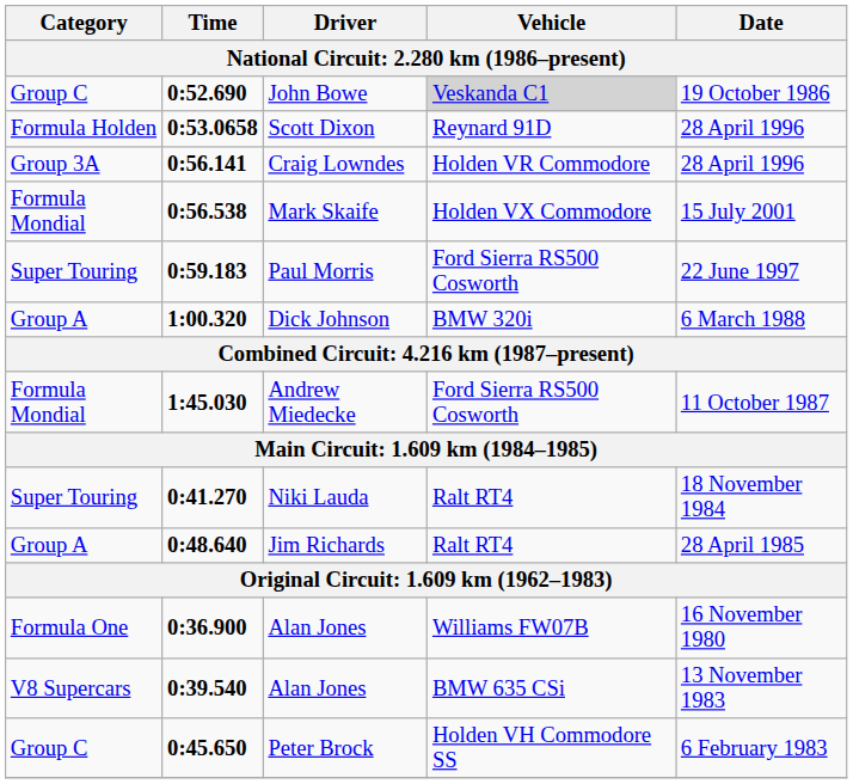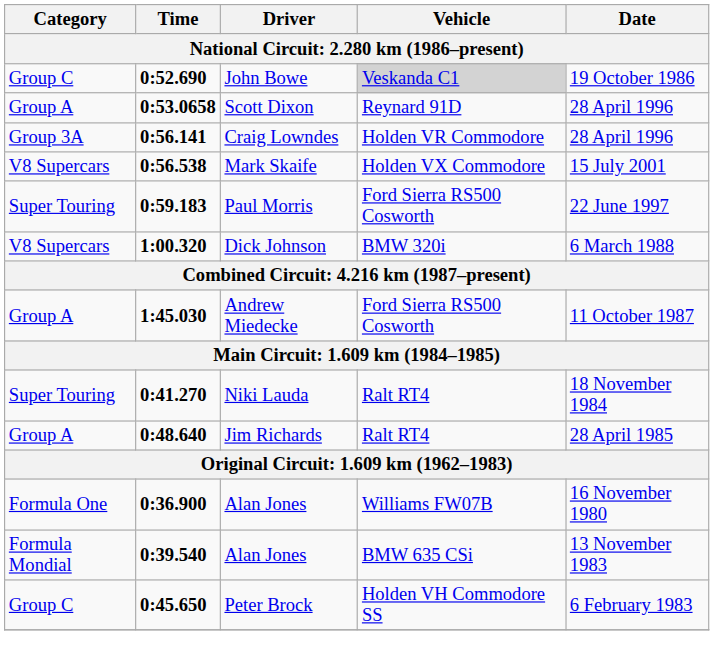Scott Dixon | Category: Formula Holden -> Group A
Mark Skaife | Category: Formula Mondial -> V8 Supercars
Dick Johnson | Category: Group A -> V8 Supercars
Andrew Miedecke | Category: Formula Mondial -> Group A
0:39.540 / Alan Jones | Category: V8 Supercars -> Formula Mondial
